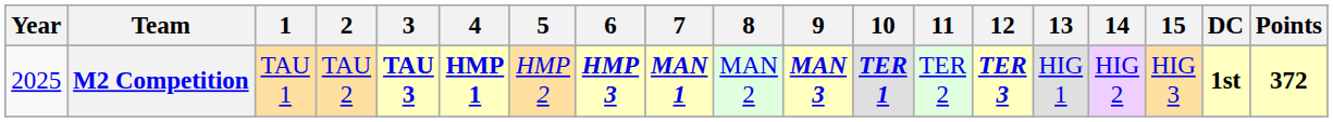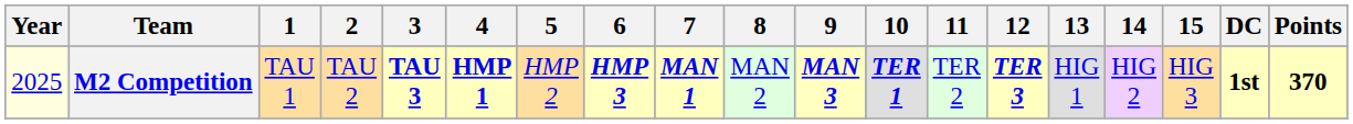M2 Competition | Year: no background -> lightyellow background
M2 Competition | Points: 372 -> 370
